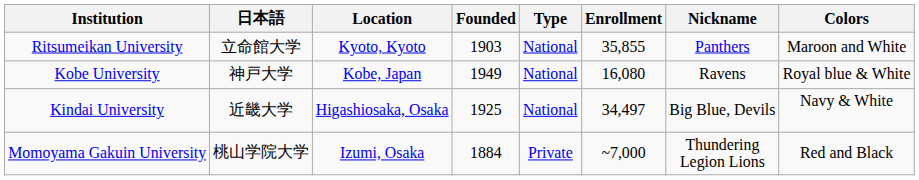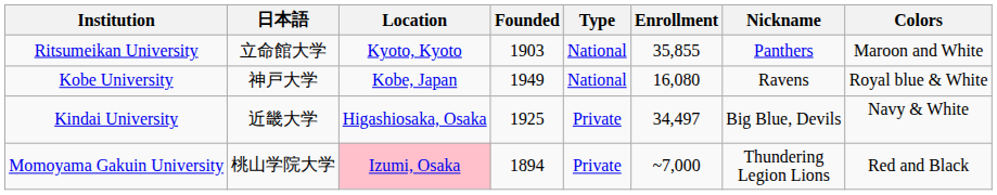Kindai University | Type: National -> Private
Momoyama Gakuin University | Location: no background -> pink background
Momoyama Gakuin University | Founded: 1884 -> 1894
